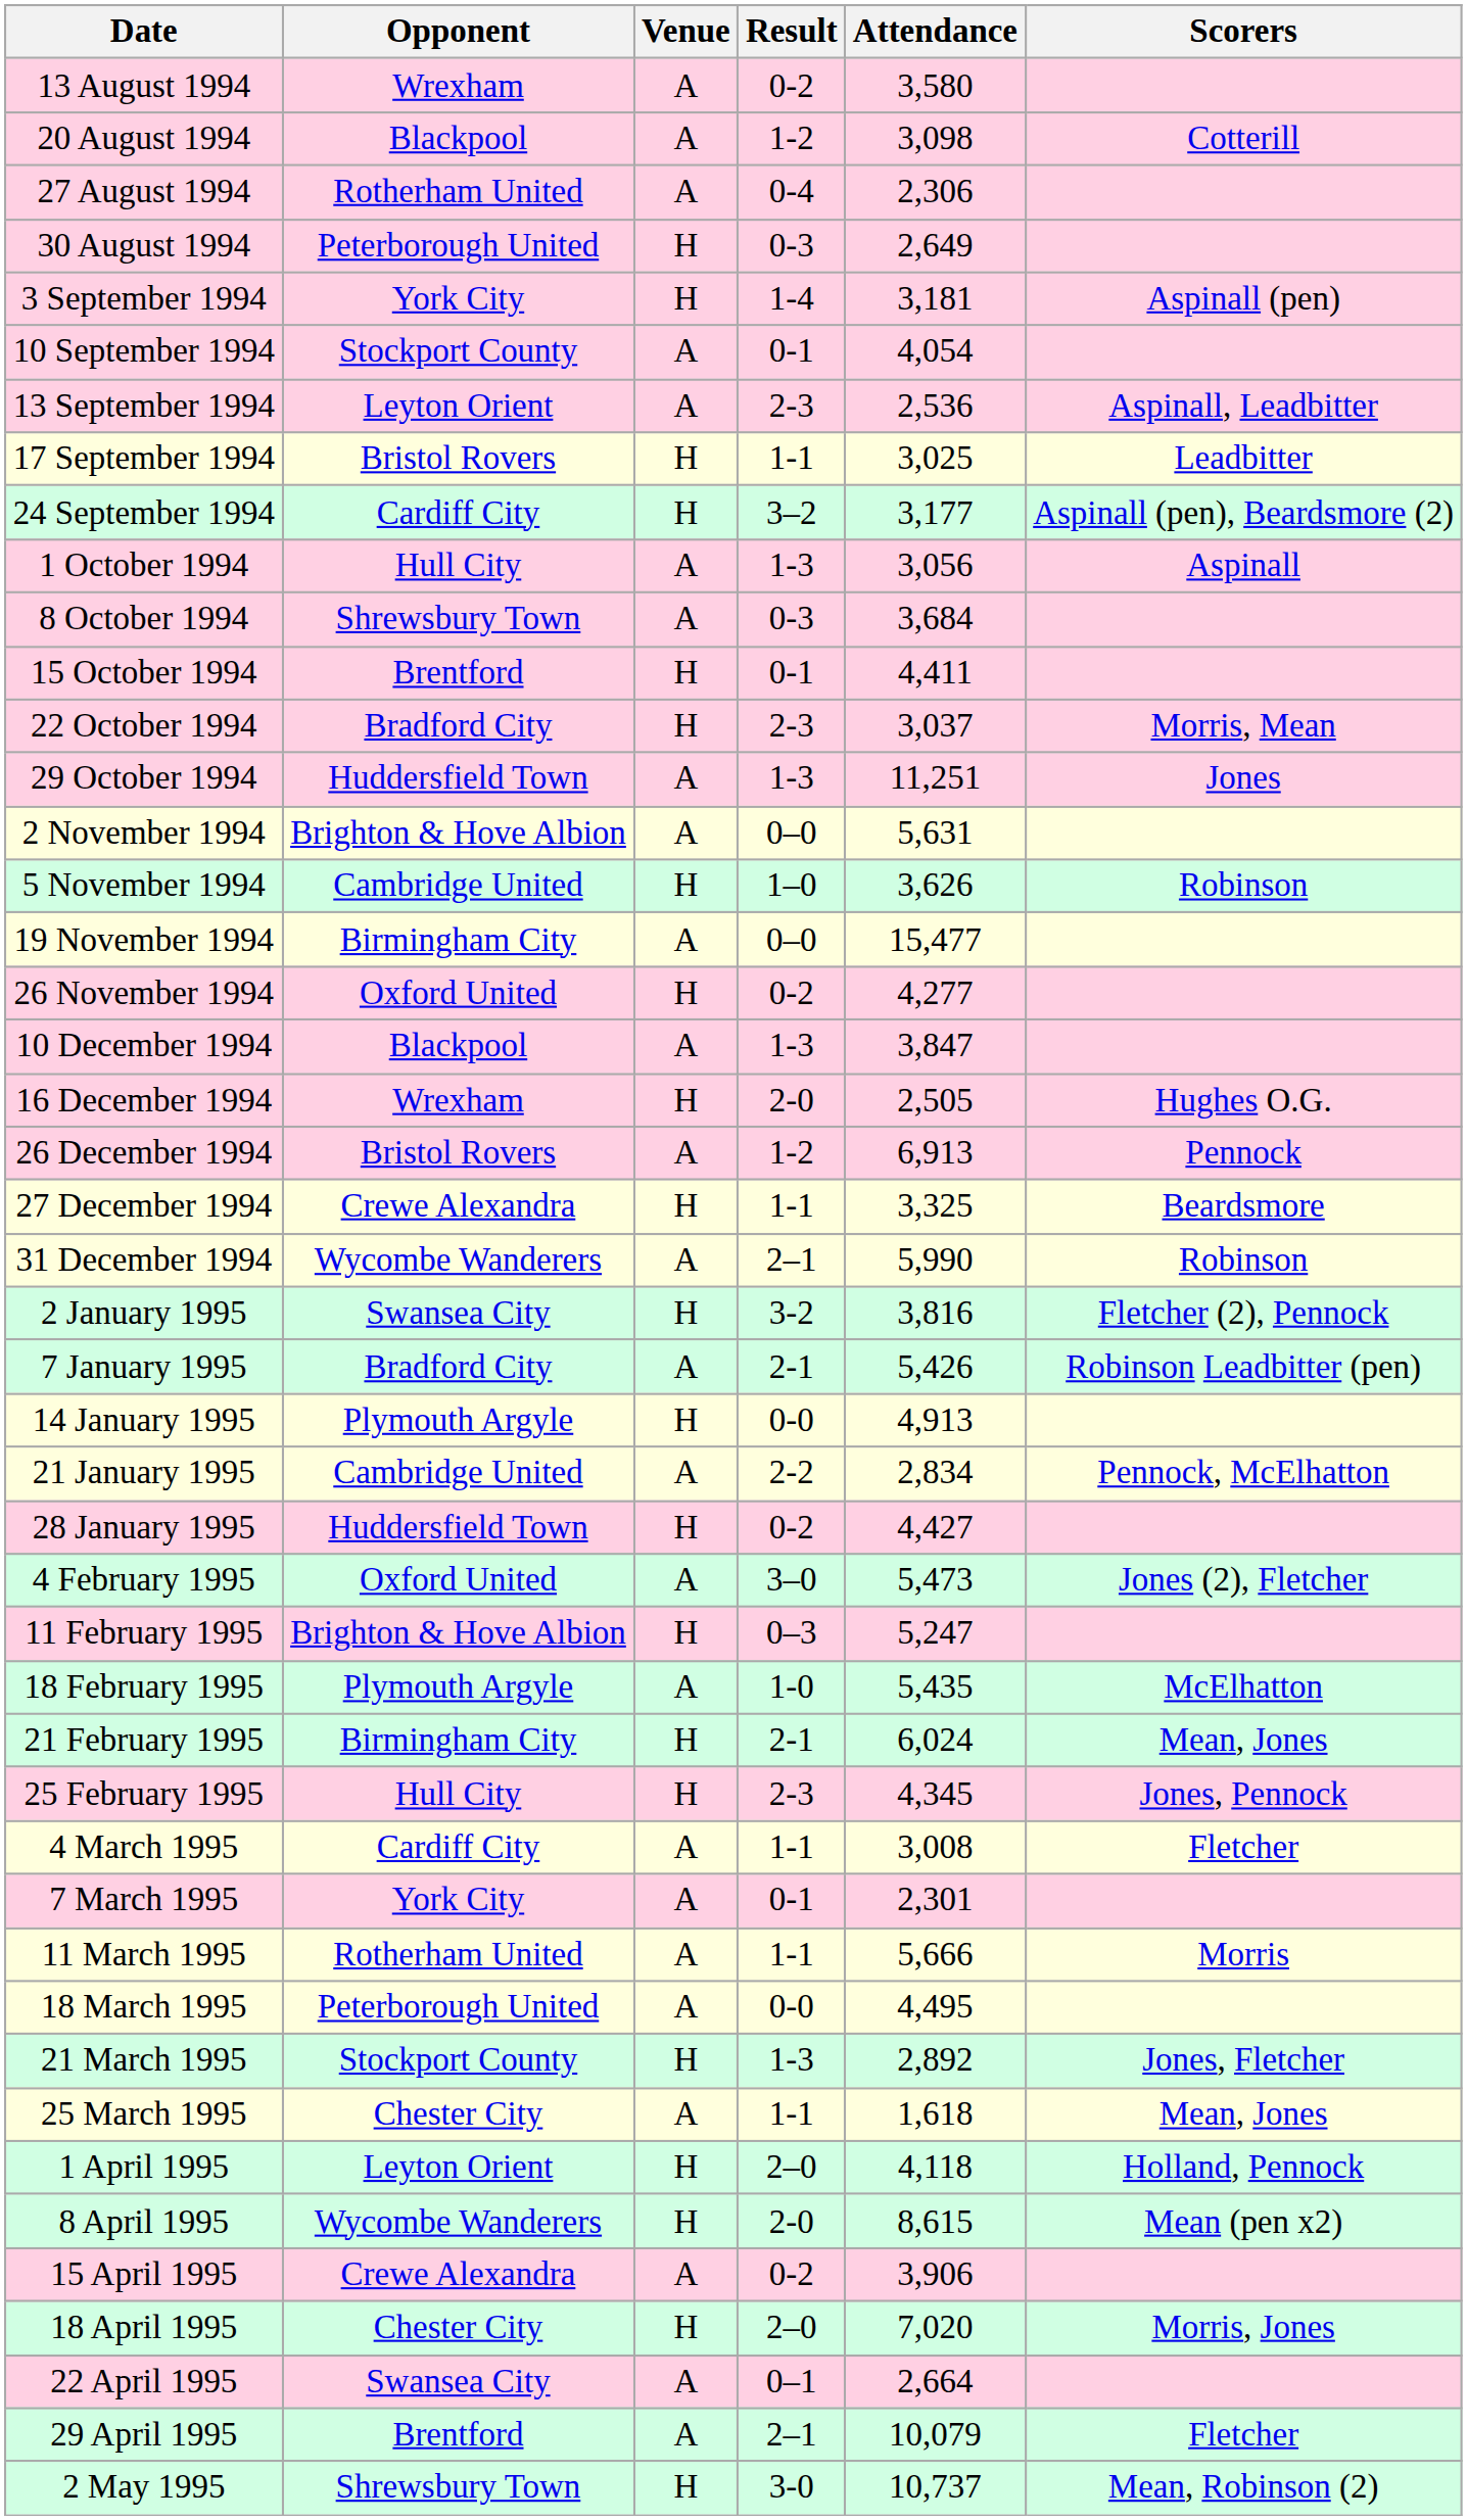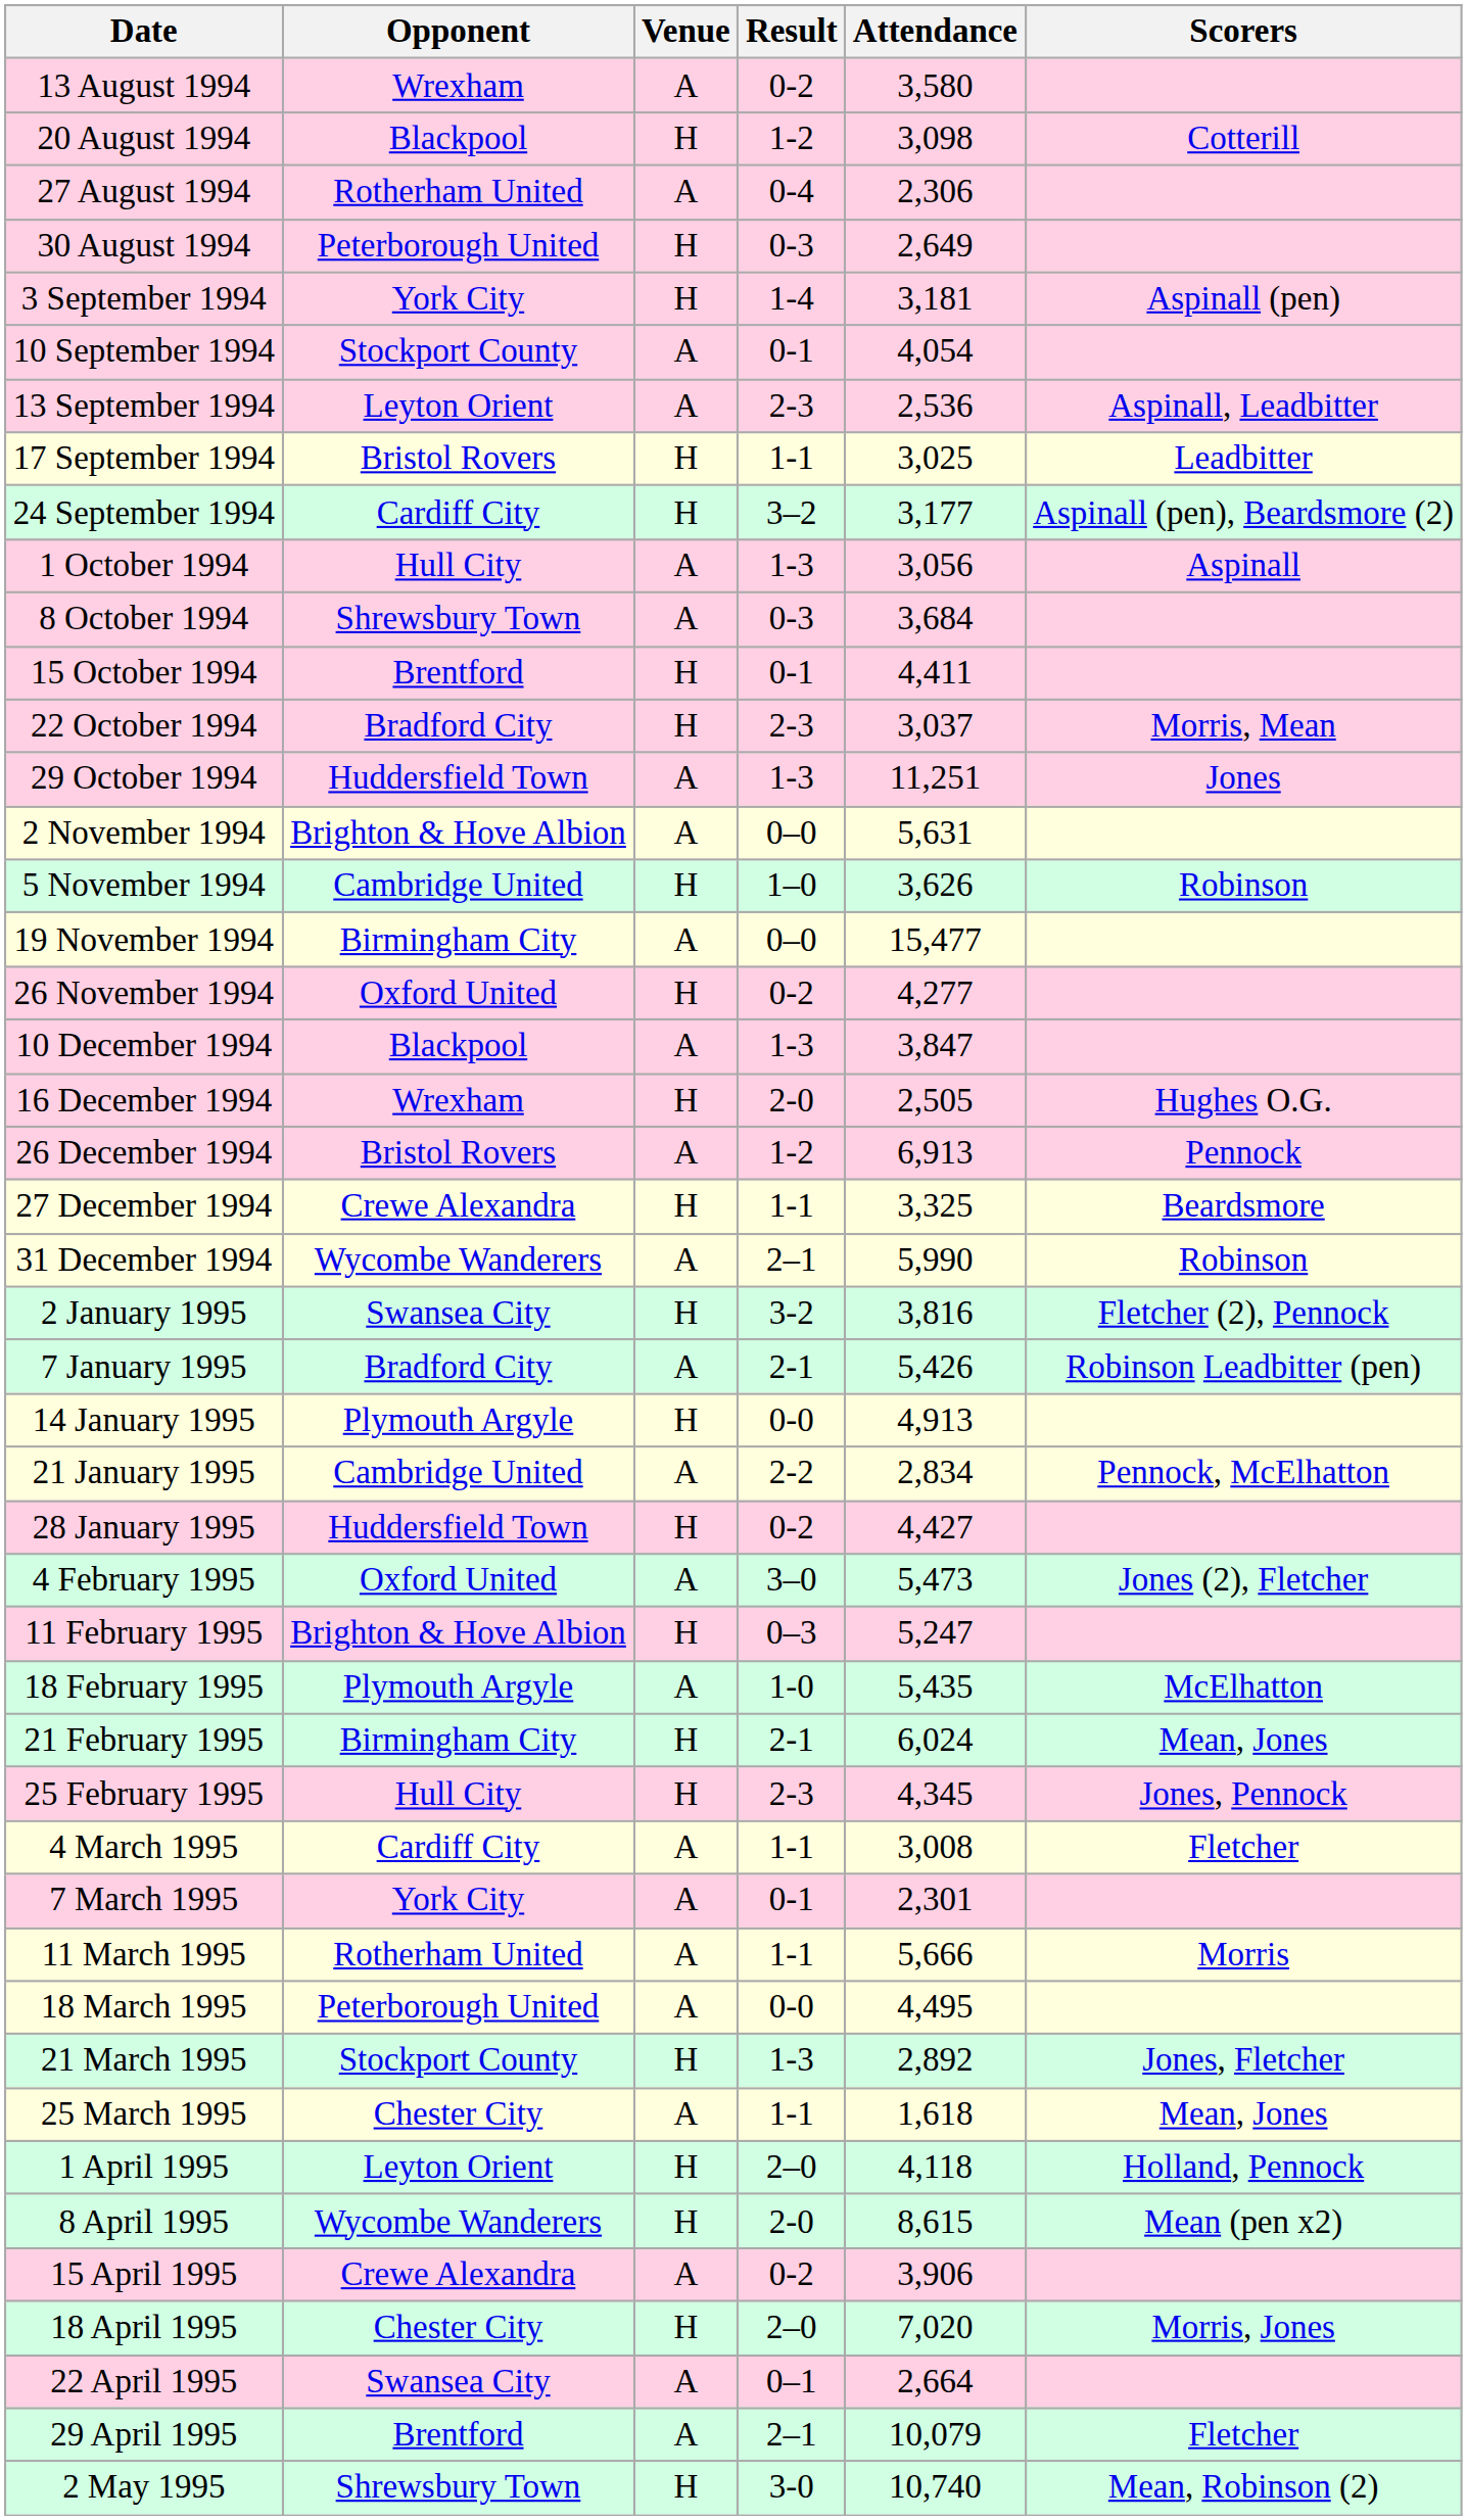20 August 1994 | Venue: A -> H
2 May 1995 | Attendance: 10,737 -> 10,740
